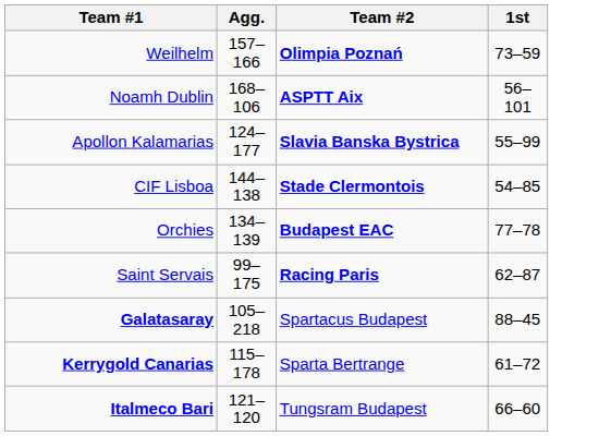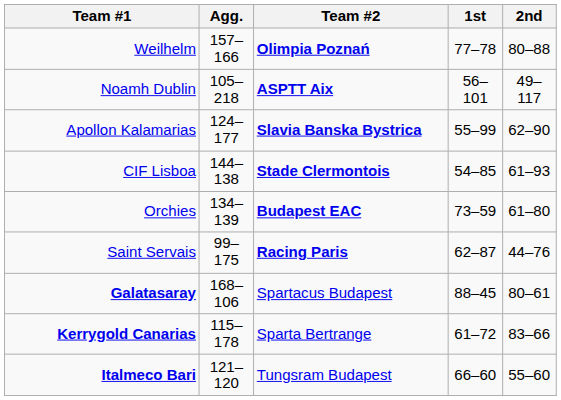+ column: 2nd | 80–88 | 49–117 | 62–90 | 61–93 | 61–80 | 44–76 | 80–61 | 83–66 | 55–60
Weilhelm | 1st: 73–59 -> 77–78
Noamh Dublin | Agg.: 168–106 -> 105–218
Orchies | 1st: 77–78 -> 73–59
Galatasaray | Agg.: 105–218 -> 168–106
